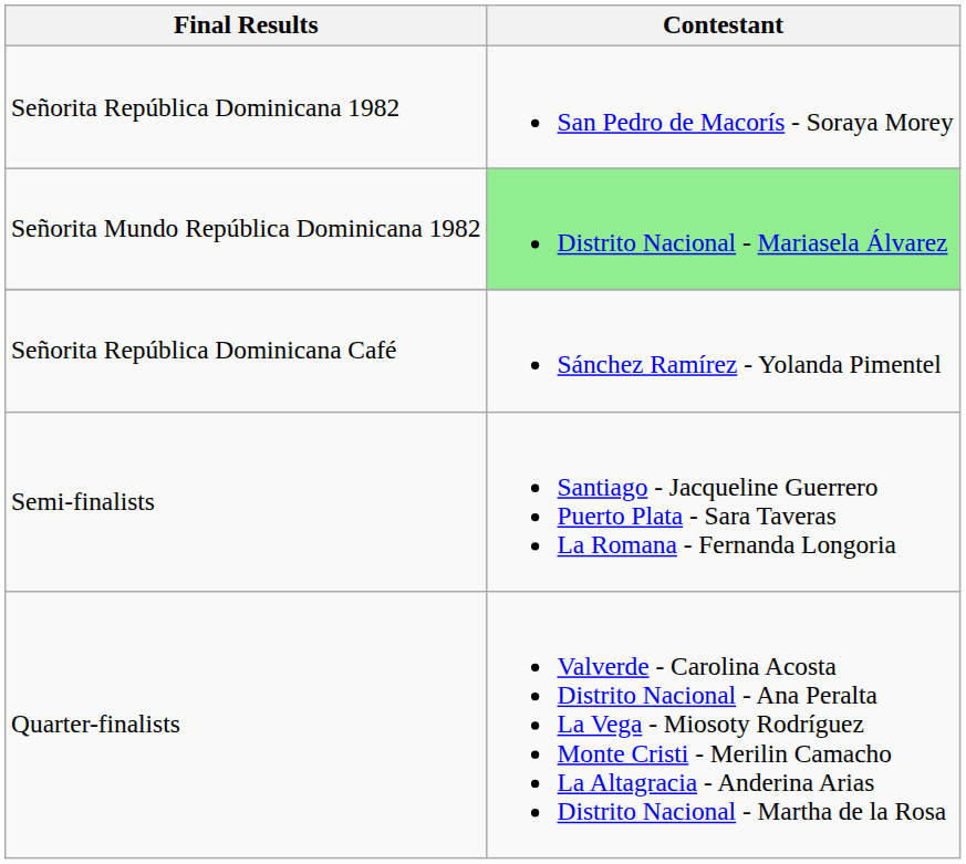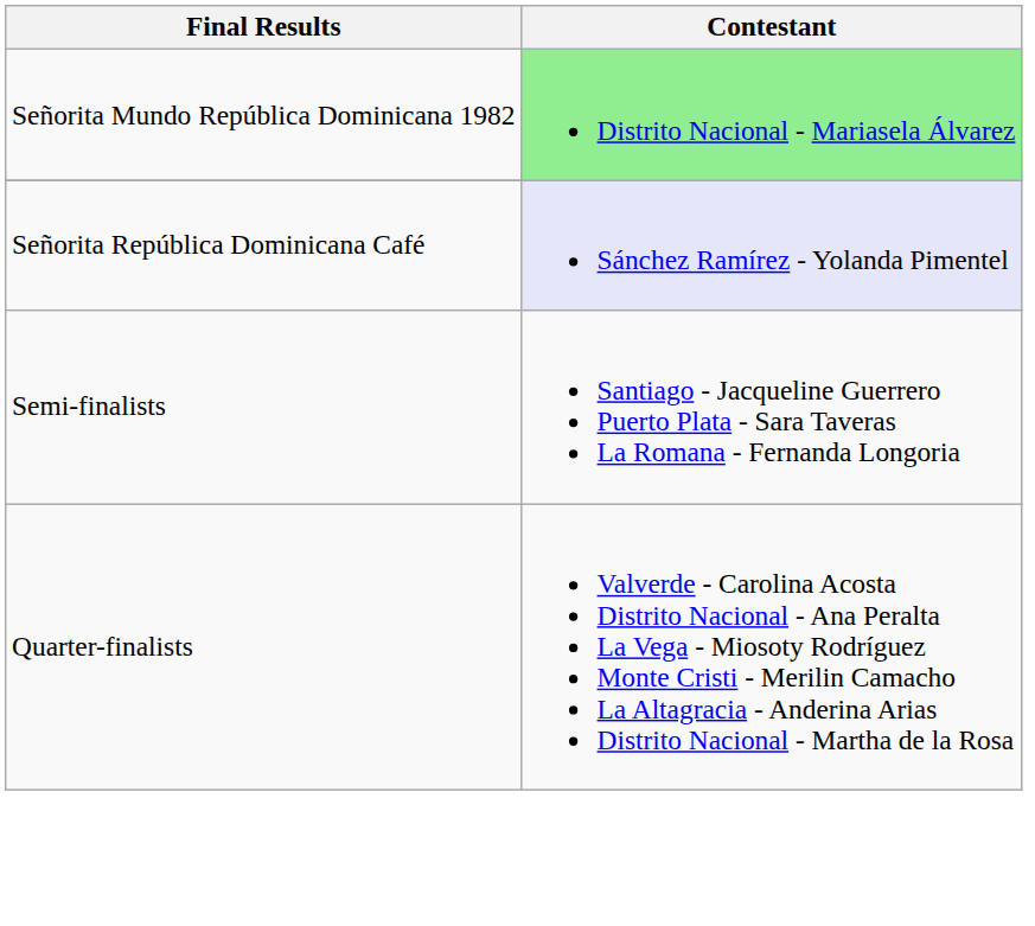- row: Señorita República Dominicana 1982 | San Pedro de Macorís - Soraya Morey
Señorita República Dominicana Café | Contestant: no background -> lavender background
